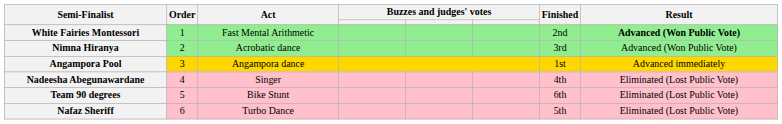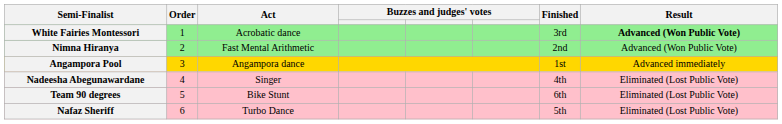White Fairies Montessori | Act: Fast Mental Arithmetic -> Acrobatic dance
White Fairies Montessori | Finished: 2nd -> 3rd
Nimna Hiranya | Act: Acrobatic dance -> Fast Mental Arithmetic
Nimna Hiranya | Finished: 3rd -> 2nd
